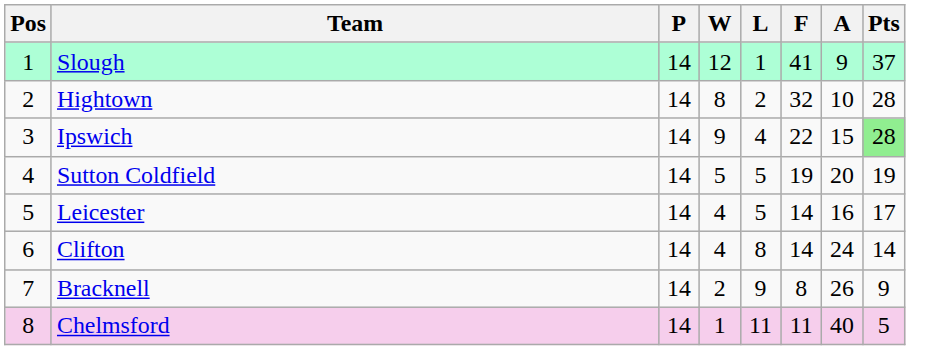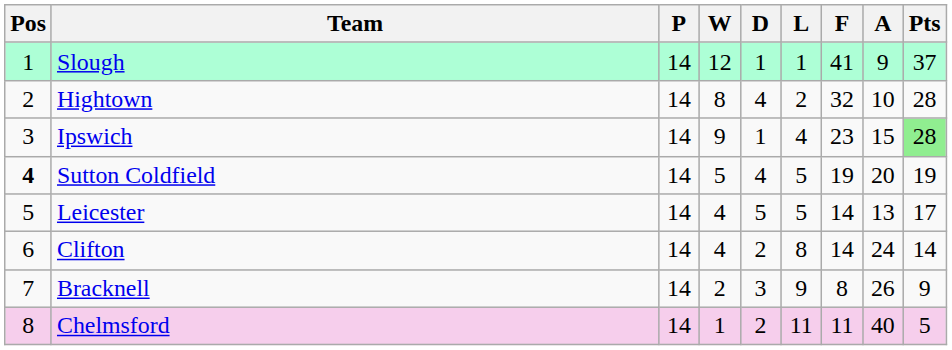+ column: D | 1 | 4 | 1 | 4 | 5 | 2 | 3 | 2
Ipswich | F: 22 -> 23
Sutton Coldfield | Pos: normal -> bold
Leicester | A: 16 -> 13
